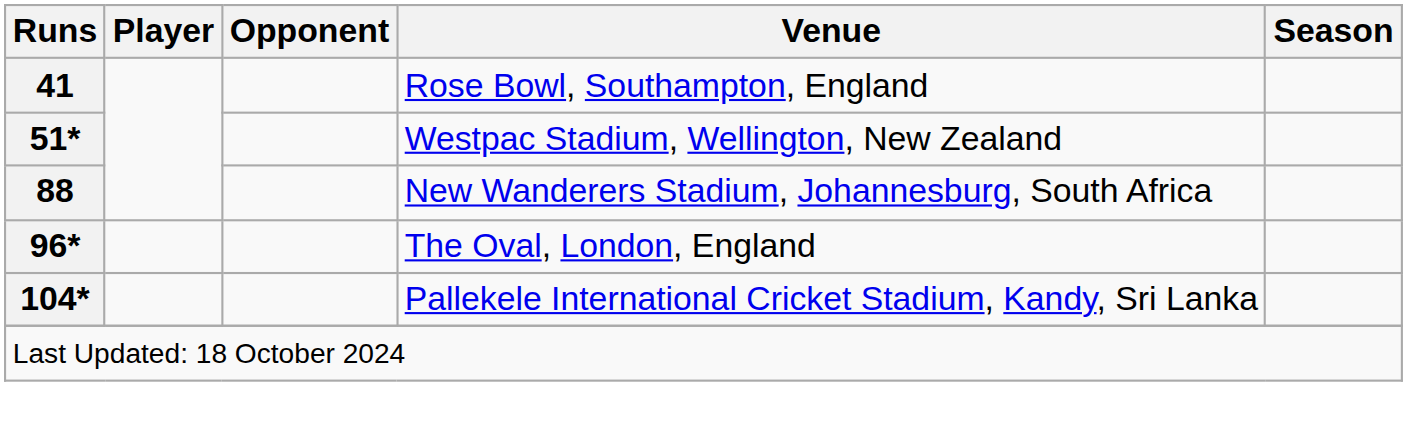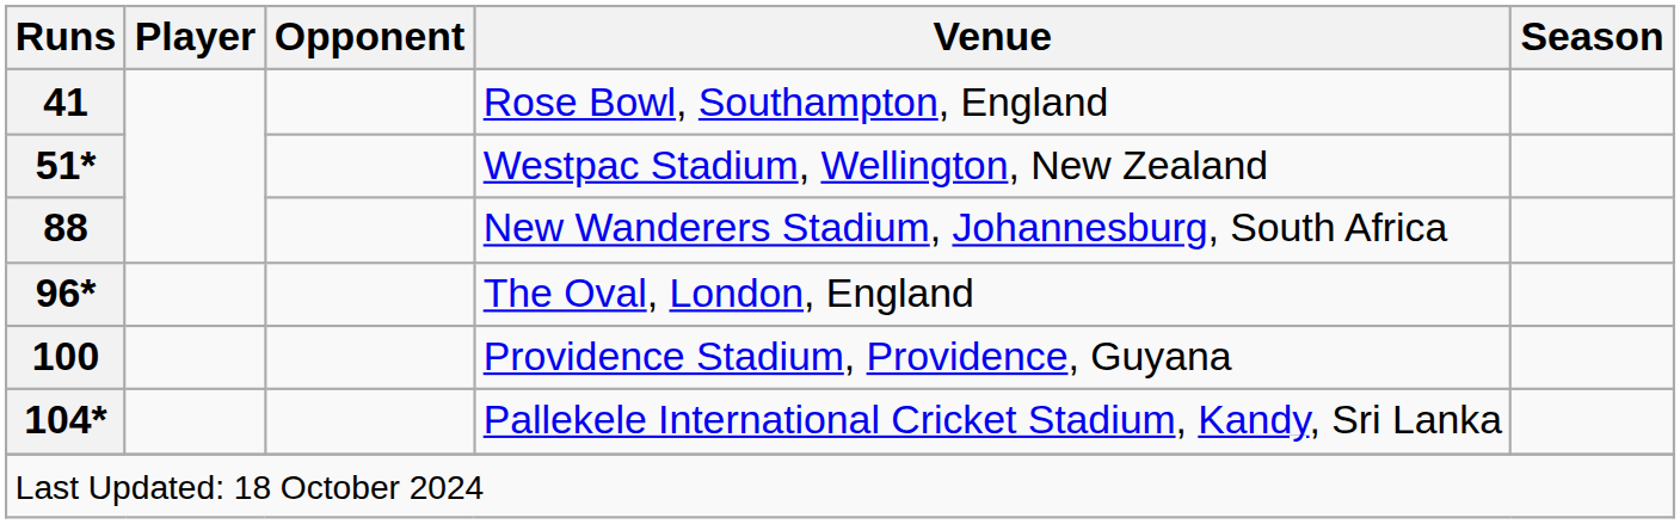+ row: 100 | Providence Stadium, Providence, Guyana
